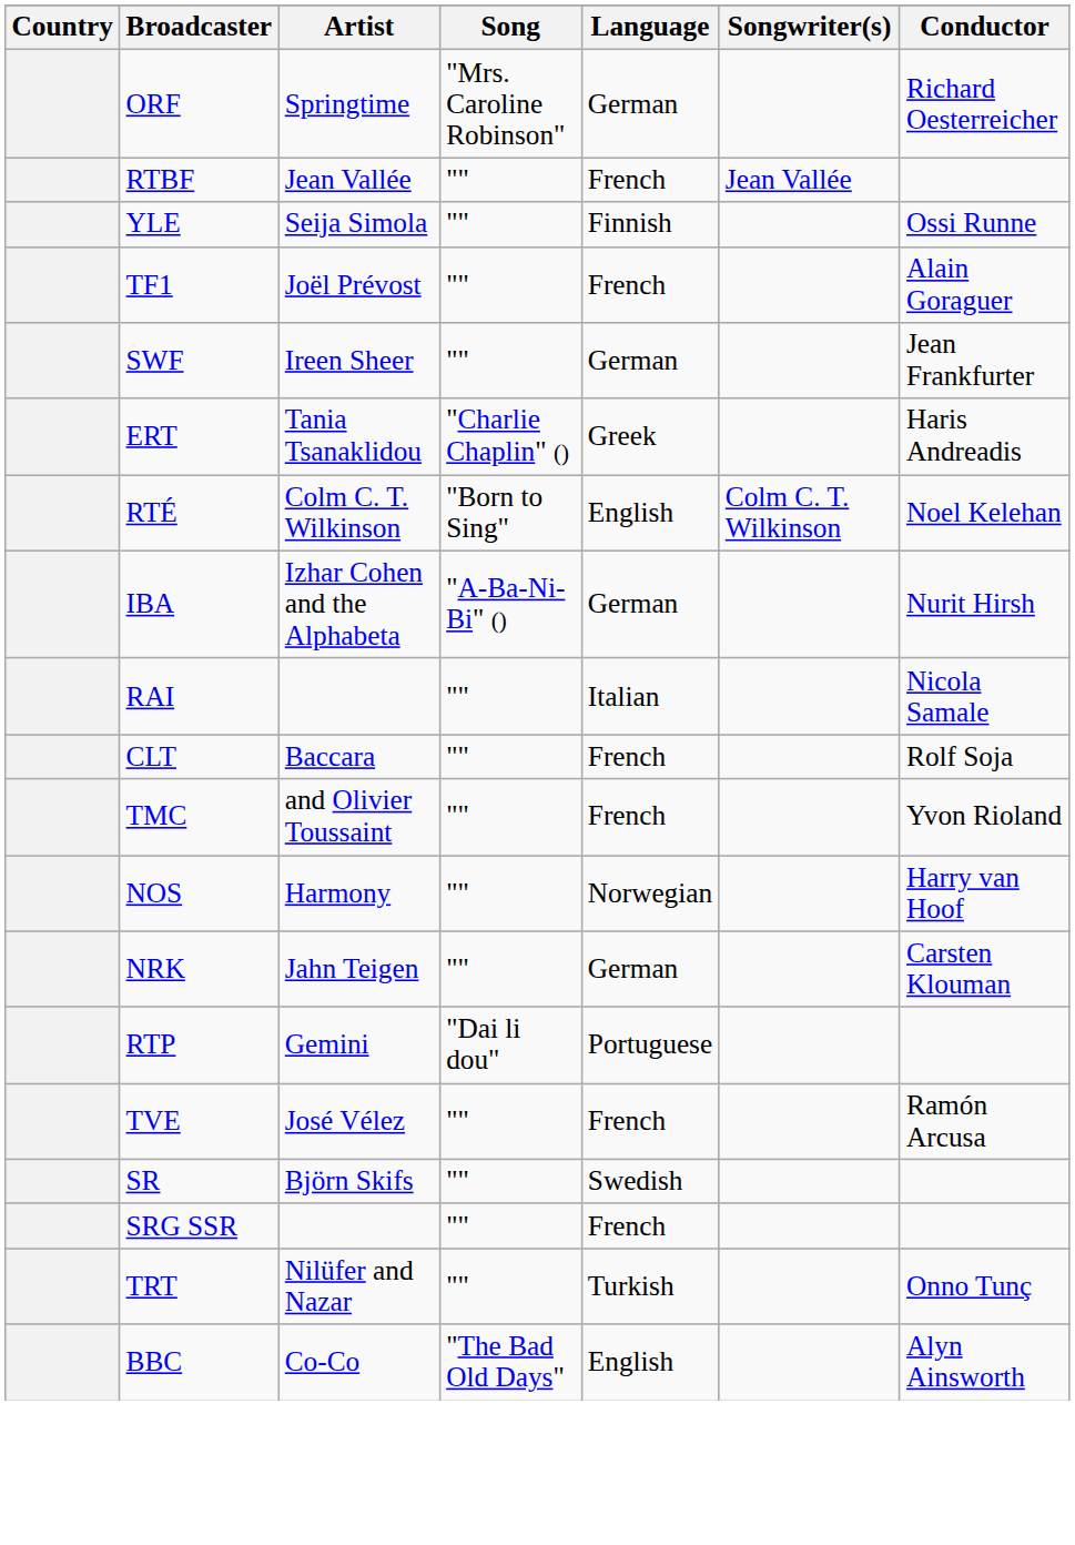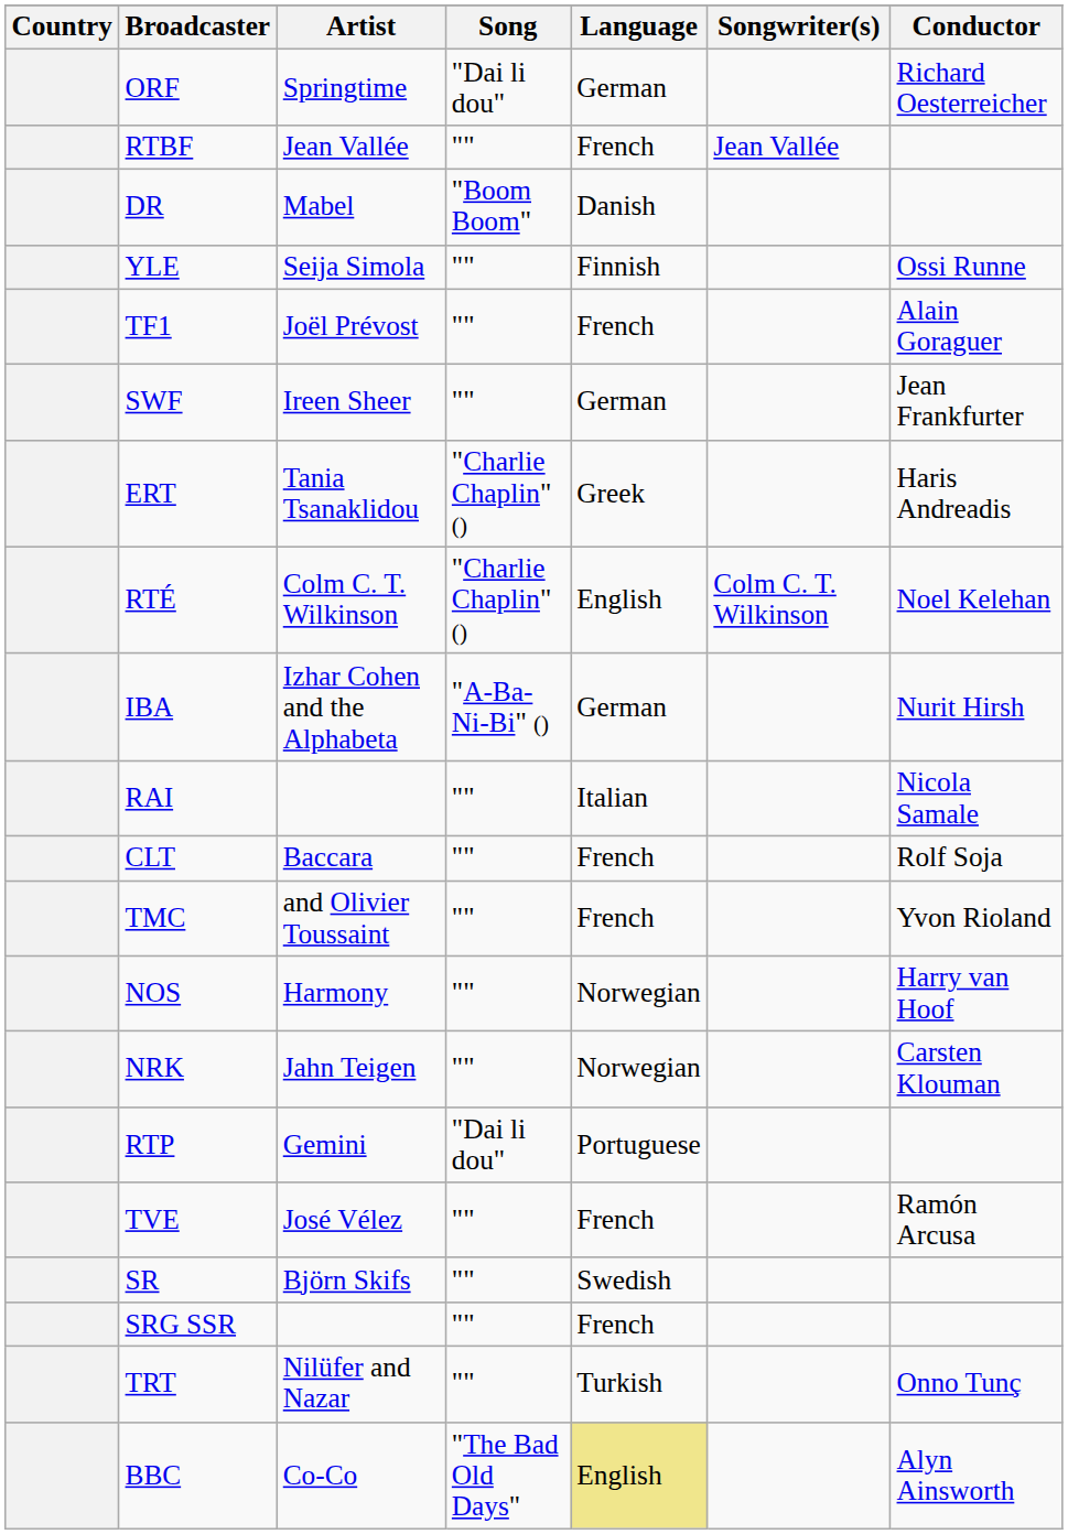ORF | Song: "Mrs. Caroline Robinson" -> "Dai li dou"
+ row: DR | Mabel | "Boom Boom" | Danish
RTÉ | Song: "Born to Sing" -> "Charlie Chaplin" ()
NRK | Language: German -> Norwegian
BBC | Language: no background -> khaki background
